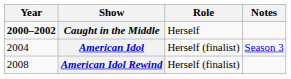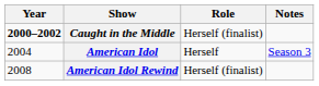Caught in the Middle | Role: Herself -> Herself (finalist)
American Idol | Role: Herself (finalist) -> Herself
